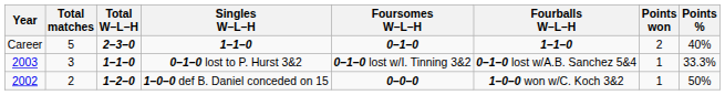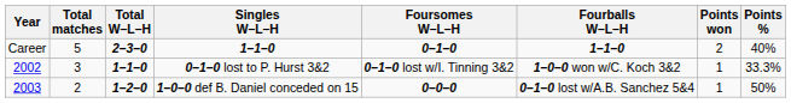0–1–0 lost to P. Hurst 3&2 | Year: 2003 -> 2002
0–1–0 lost to P. Hurst 3&2 | Fourballs W–L–H: 0–1–0 lost w/A.B. Sanchez 5&4 -> 1–0–0 won w/C. Koch 3&2
1–0–0 def B. Daniel conceded on 15 | Year: 2002 -> 2003
1–0–0 def B. Daniel conceded on 15 | Fourballs W–L–H: 1–0–0 won w/C. Koch 3&2 -> 0–1–0 lost w/A.B. Sanchez 5&4
